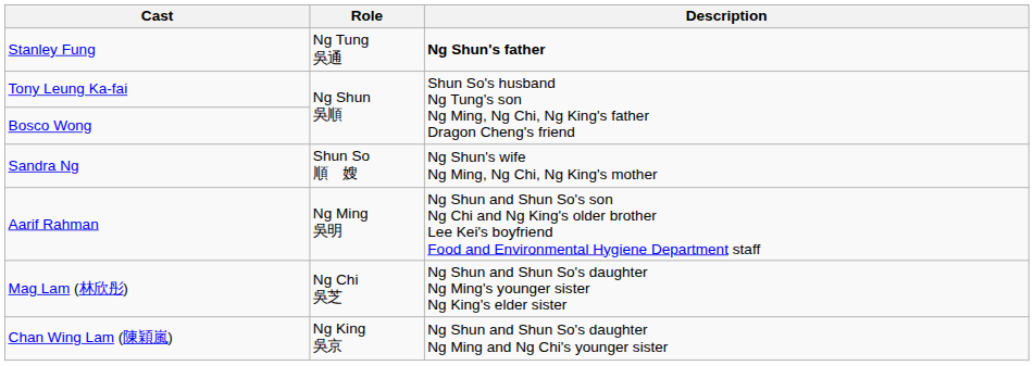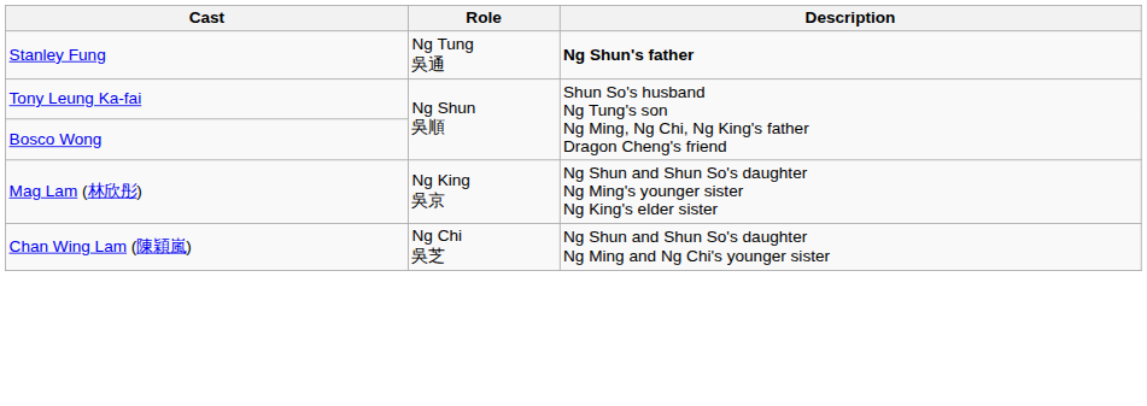- row: Sandra Ng | Shun So 順 嫂 | Ng Shun's wife Ng Ming, Ng Chi, Ng King's mother
- row: Aarif Rahman | Ng Ming 吳明 | Ng Shun and Shun So's son Ng Chi and Ng King's older brother Lee Kei's boyfriend Food and Environmental Hygiene Department staff
Mag Lam (林欣彤) | Role: Ng Chi 吳芝 -> Ng King 吳京
Chan Wing Lam (陳穎嵐) | Role: Ng King 吳京 -> Ng Chi 吳芝
